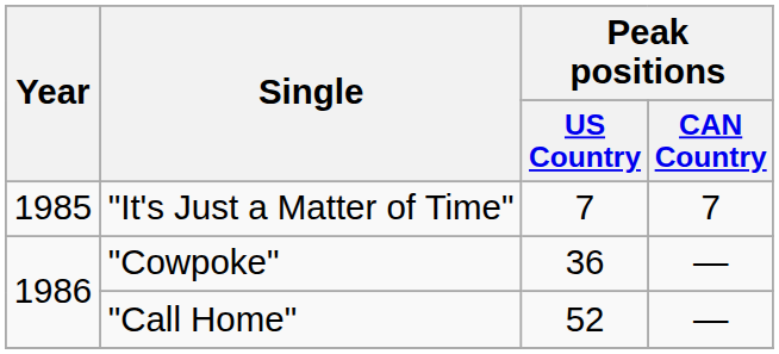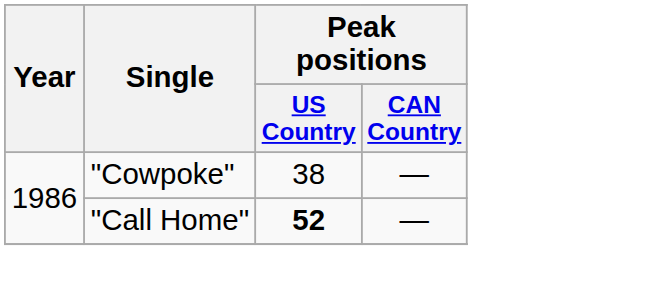- row: 1985 | "It's Just a Matter of Time" | 7 | 7
"Cowpoke" | Peak positions / US Country: 36 -> 38
"Call Home" | Peak positions / US Country: normal -> bold
